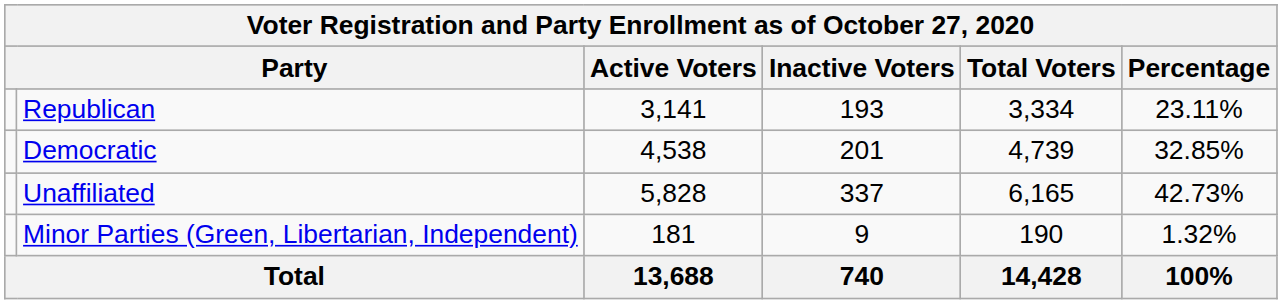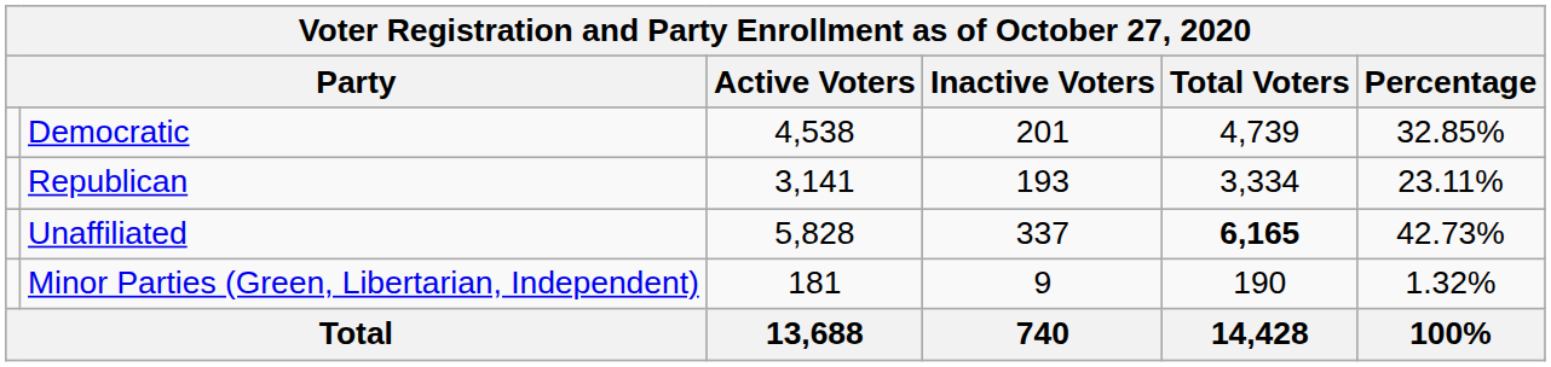rows swapped: Democratic <-> Republican
Unaffiliated | Total Voters: normal -> bold
